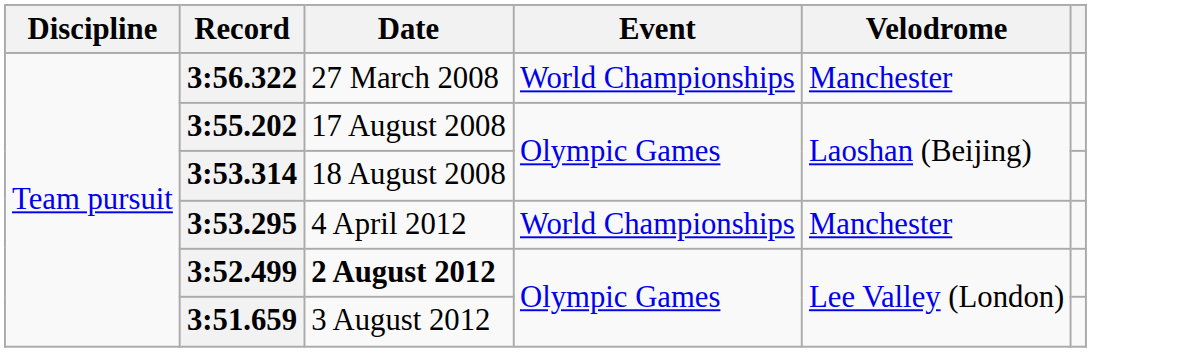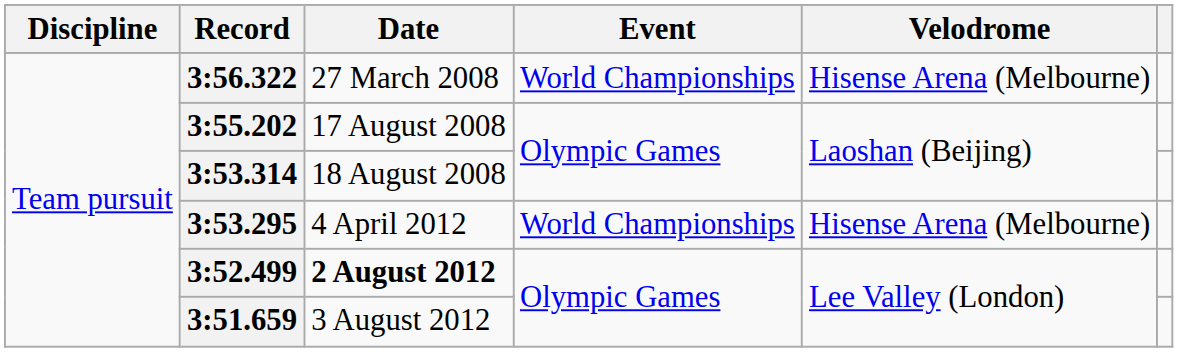3:56.322 | Velodrome: Manchester -> Hisense Arena (Melbourne)
3:53.295 | Velodrome: Manchester -> Hisense Arena (Melbourne)
